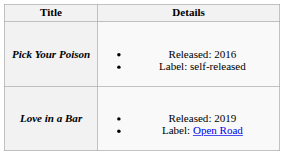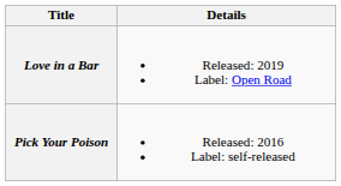rows swapped: Pick Your Poison <-> Love in a Bar
